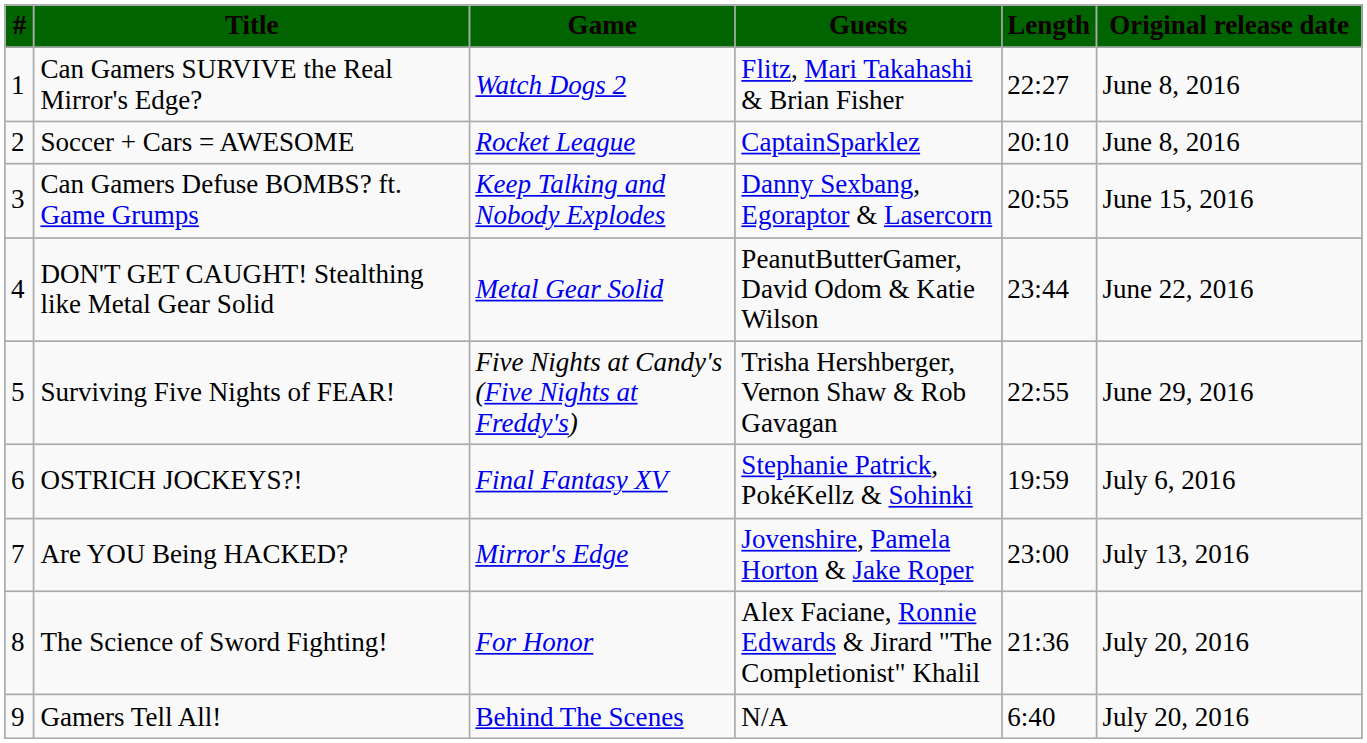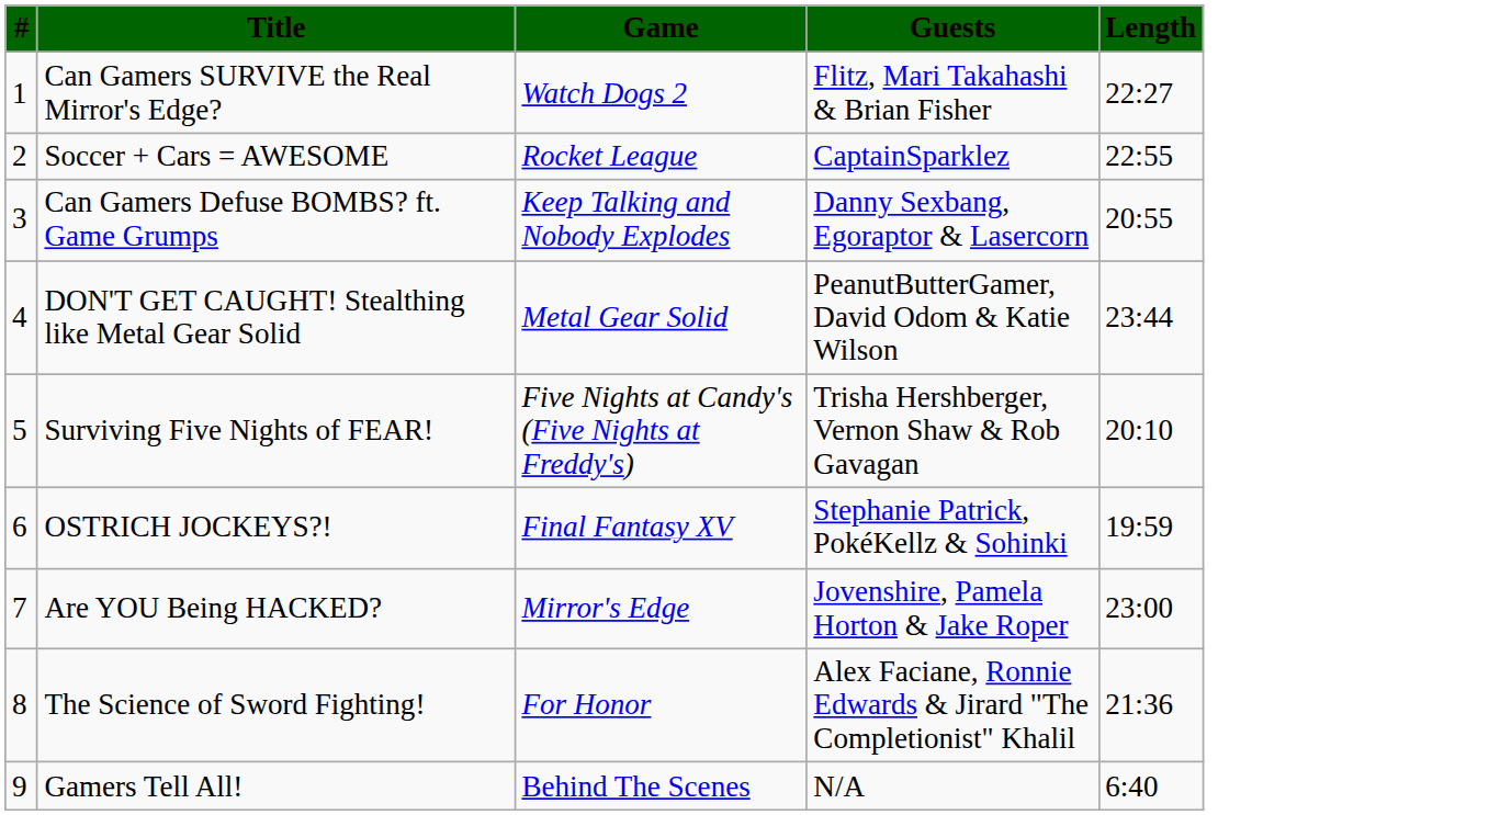- column: Original release date | June 8, 2016 | June 8, 2016 | June 15, 2016 | June 22, 2016 | June 29, 2016 | July 6, 2016 | July 13, 2016 | July 20, 2016 | July 20, 2016
Soccer + Cars = AWESOME | Length: 20:10 -> 22:55
Surviving Five Nights of FEAR! | Length: 22:55 -> 20:10
